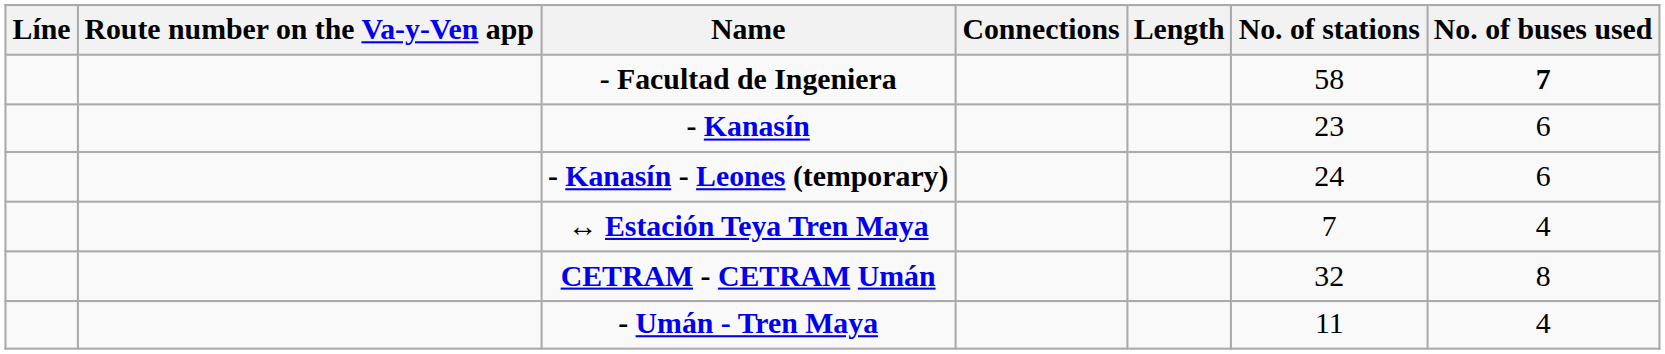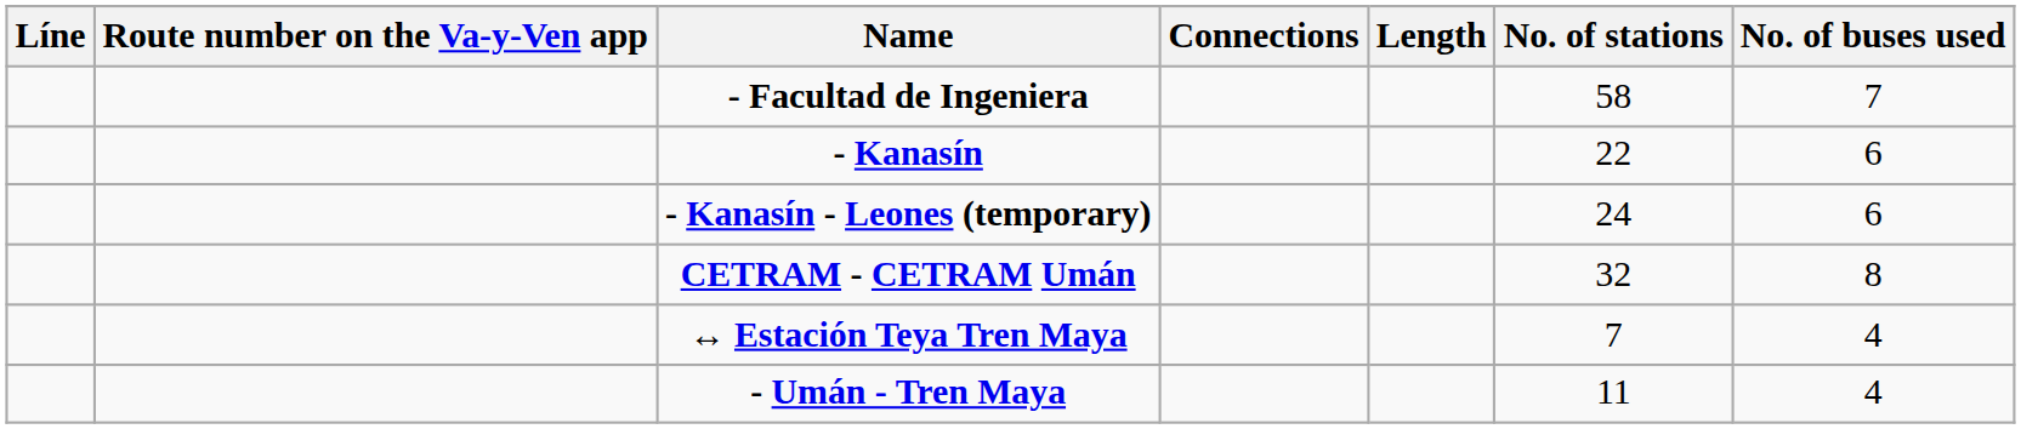- Facultad de Ingeniera | No. of buses used: bold -> normal
- Kanasín | No. of stations: 23 -> 22
rows swapped: ↔ Estación Teya Tren Maya <-> CETRAM - CETRAM Umán
